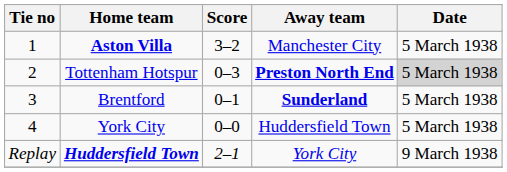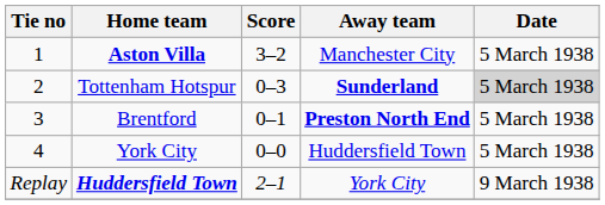Tottenham Hotspur | Away team: Preston North End -> Sunderland
Brentford | Away team: Sunderland -> Preston North End
